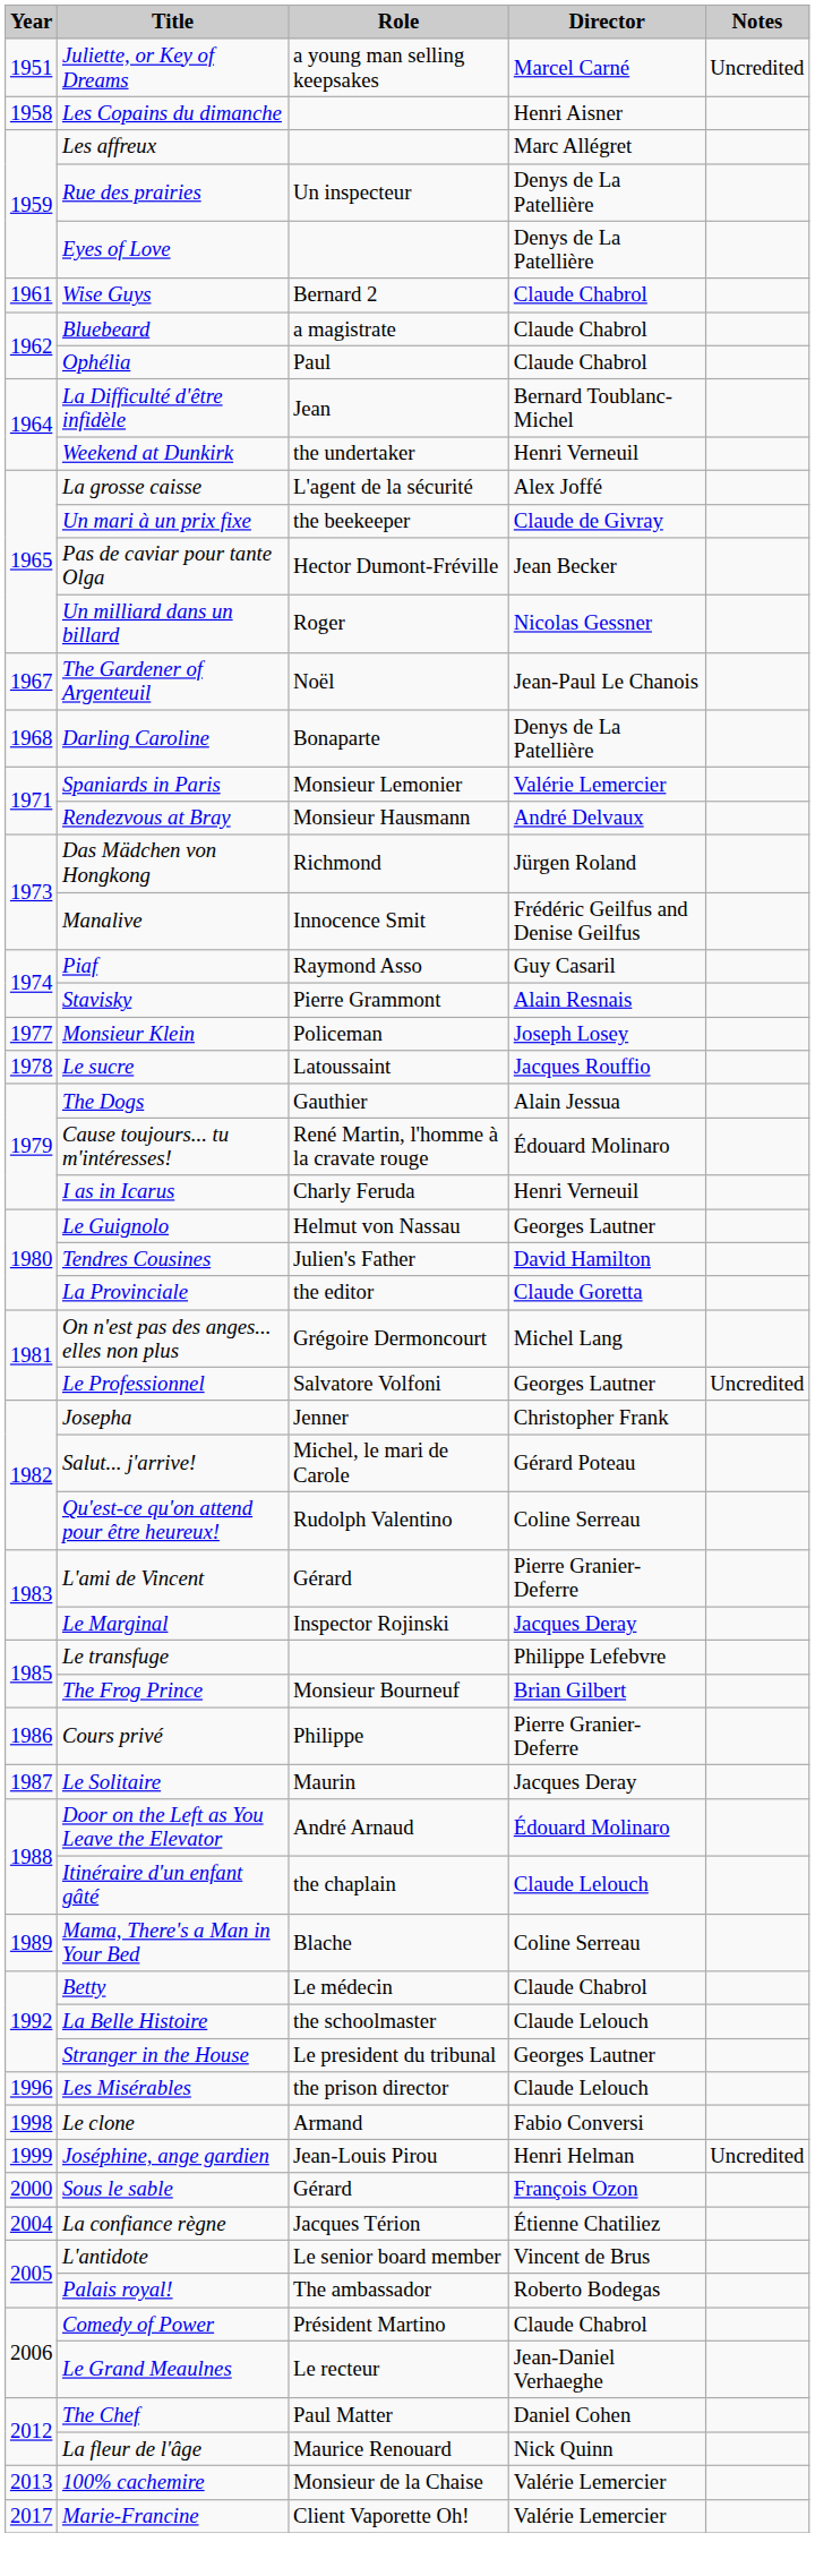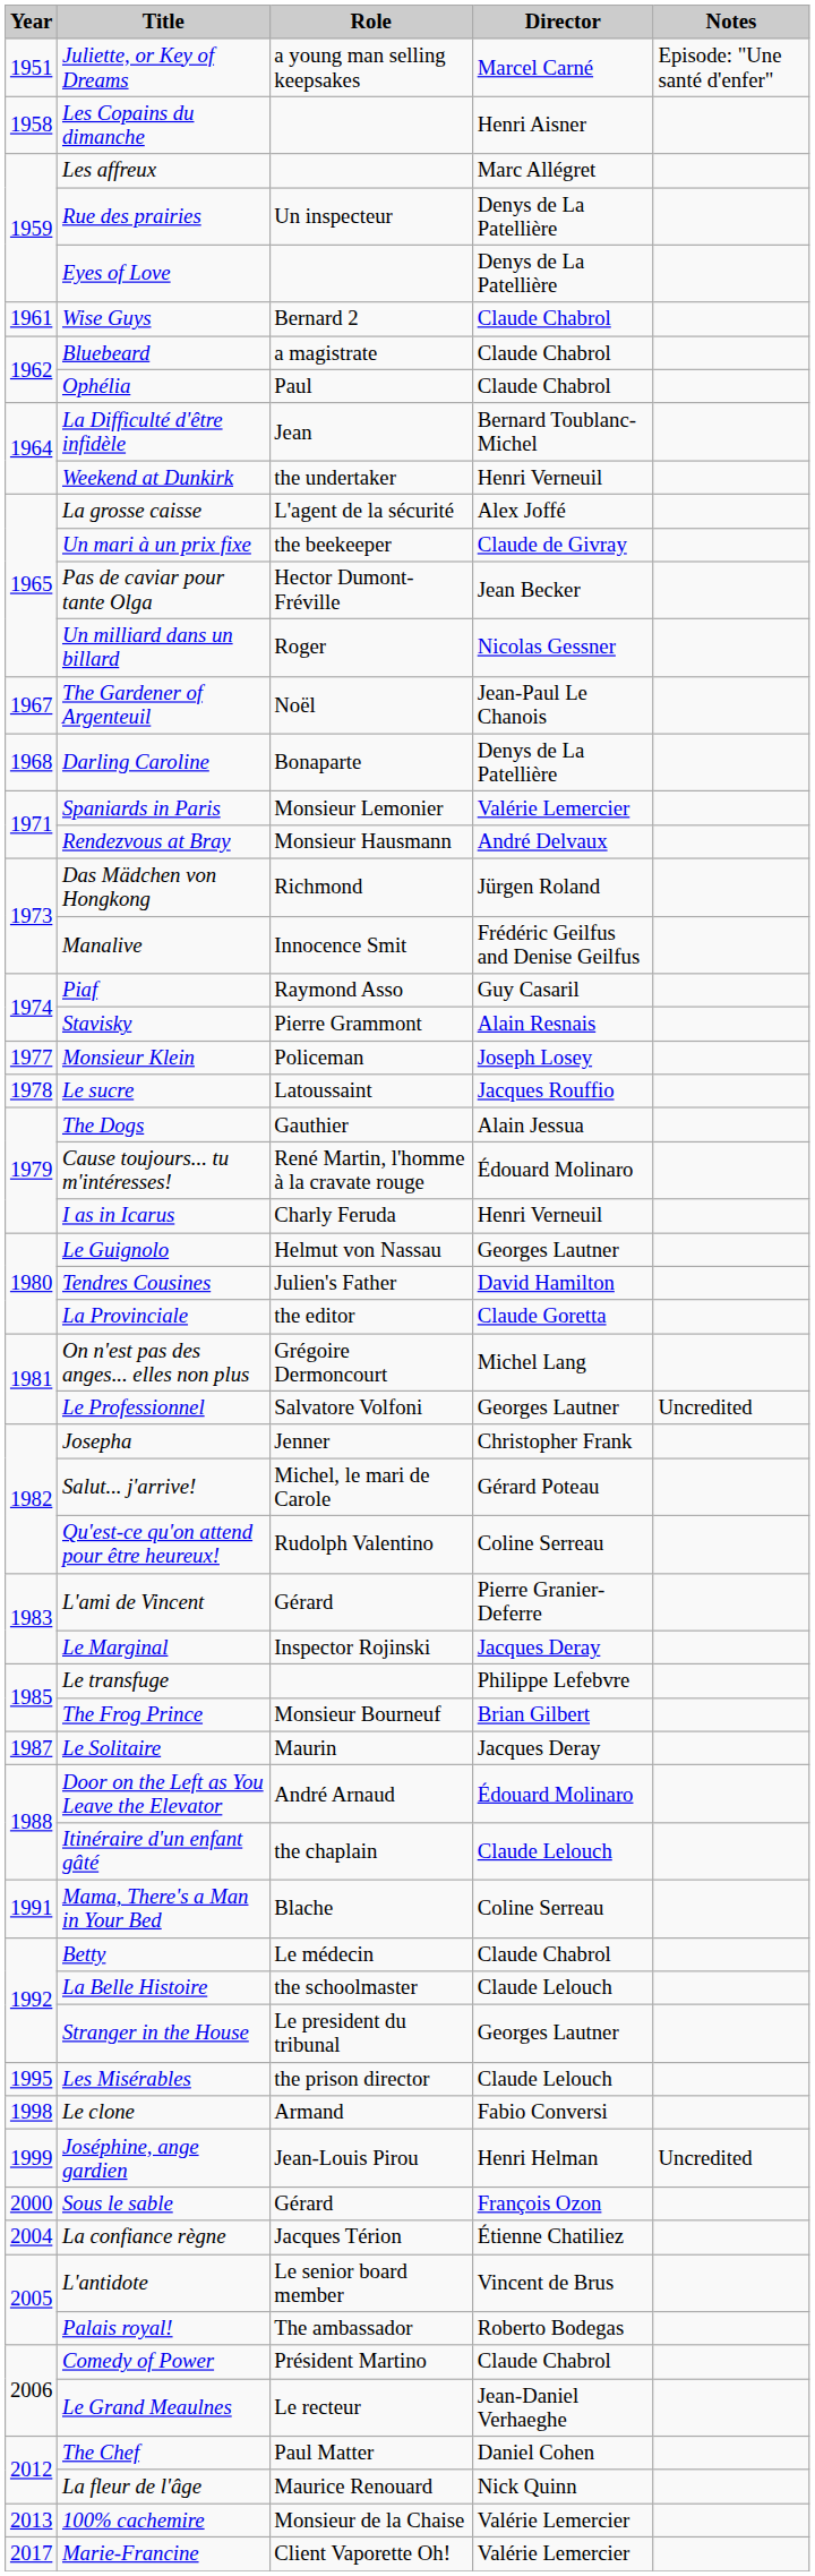Juliette, or Key of Dreams | Notes: Uncredited -> Episode: "Une santé d'enfer"
- row: 1986 | Cours privé | Philippe | Pierre Granier-Deferre
Mama, There's a Man in Your Bed | Year: 1989 -> 1991
Les Misérables | Year: 1996 -> 1995
